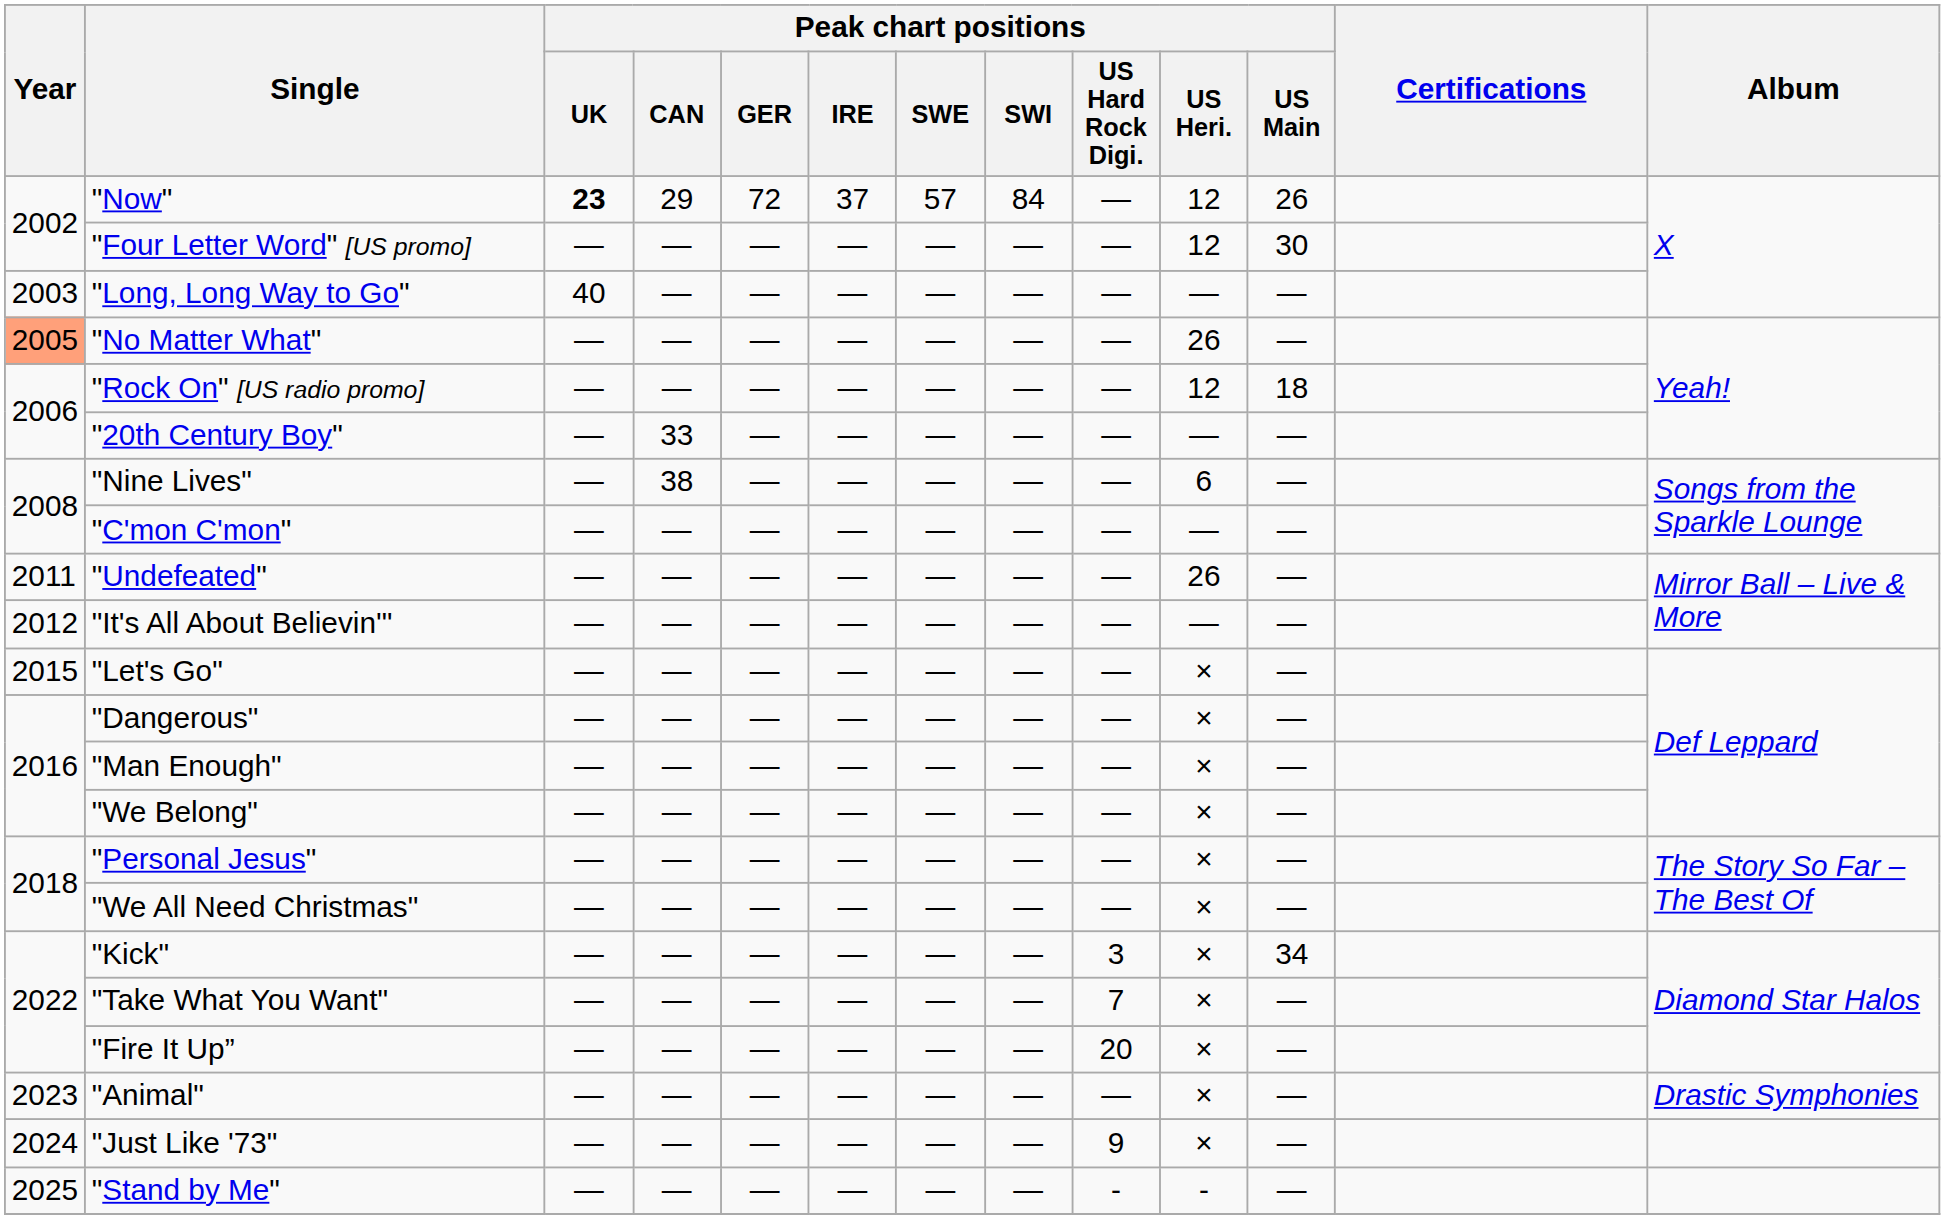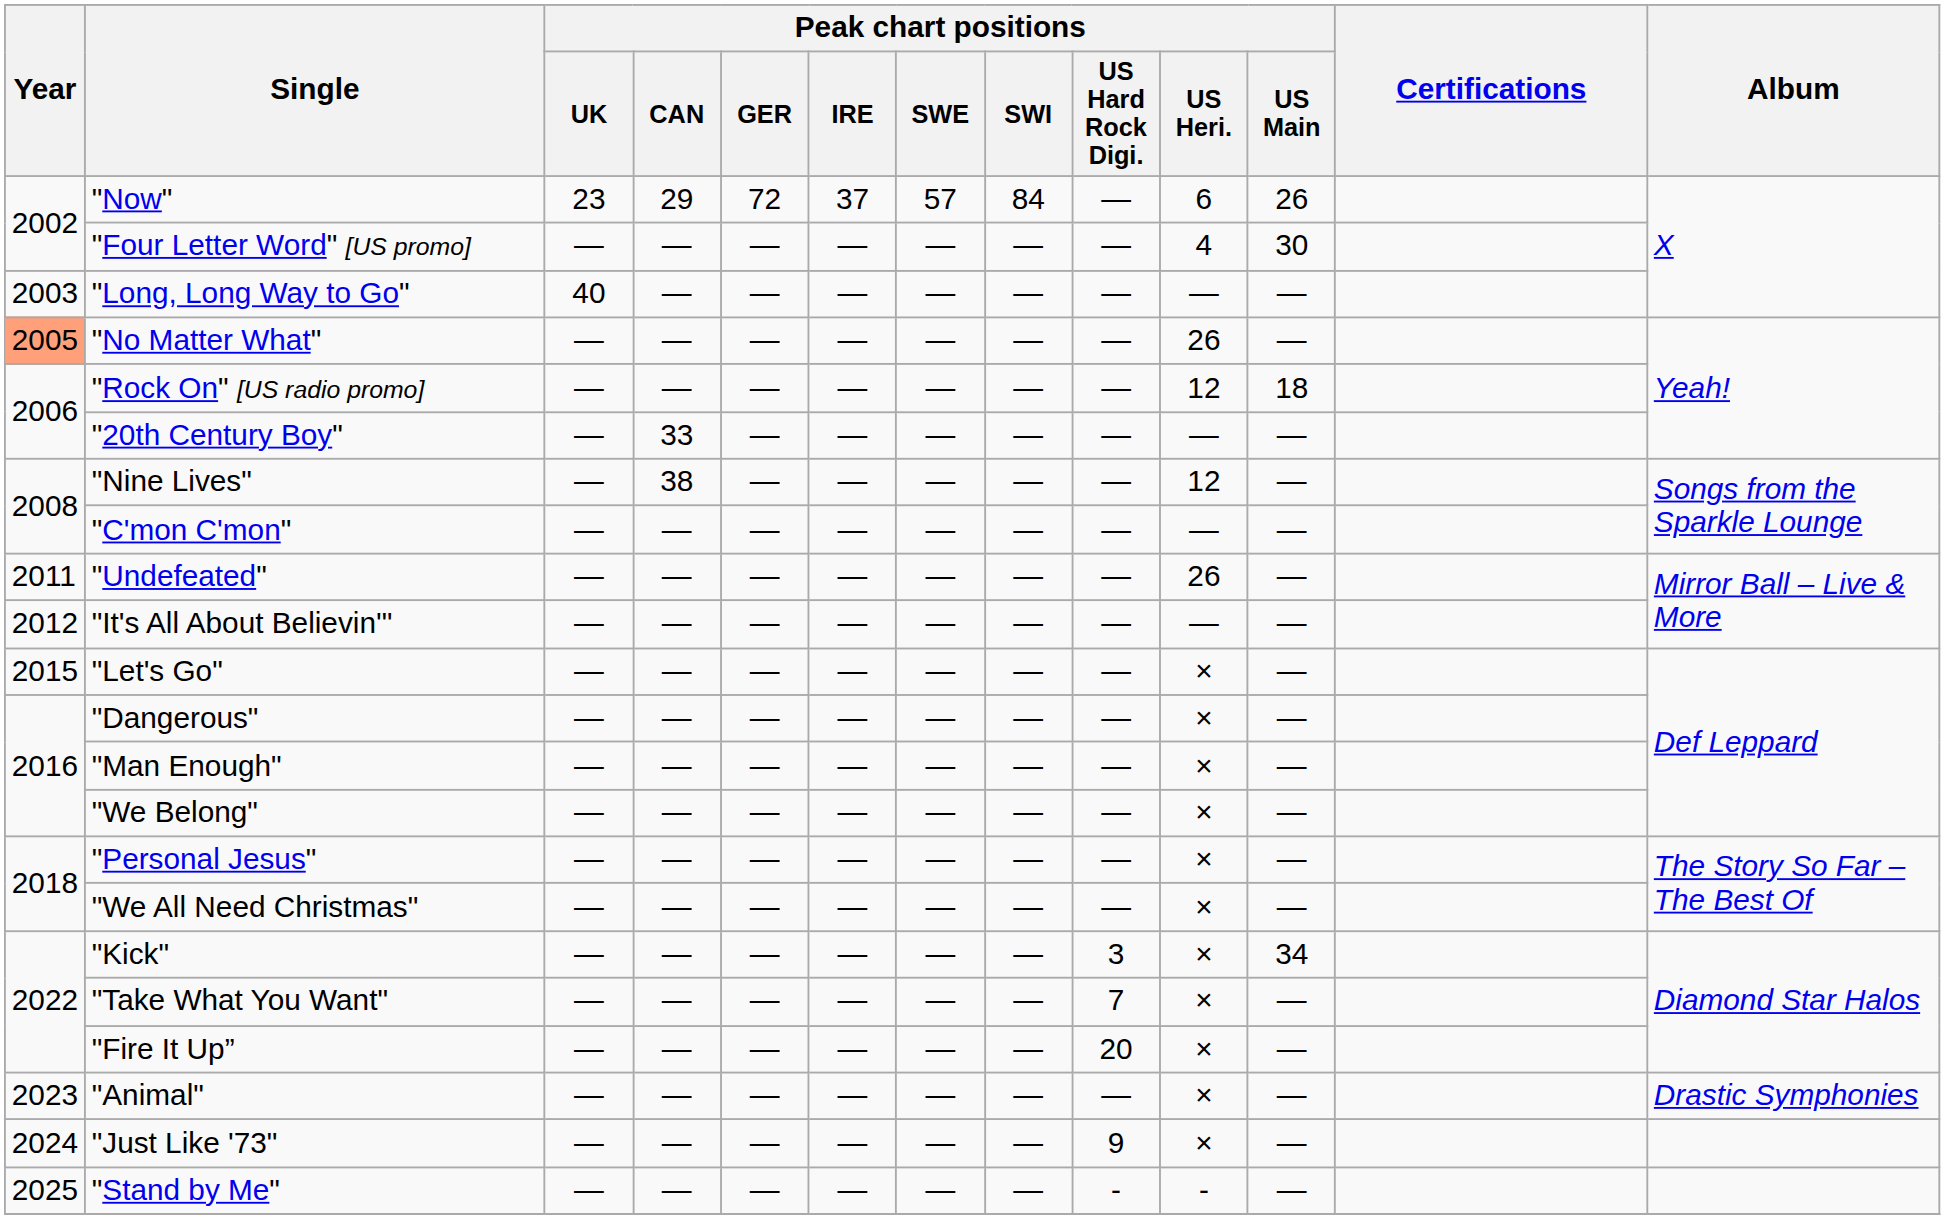"Now" | Peak chart positions / UK: bold -> normal
"Now" | Peak chart positions / US Heri.: 12 -> 6
"Four Letter Word" [US promo] | Peak chart positions / US Heri.: 12 -> 4
"Nine Lives" | Peak chart positions / US Heri.: 6 -> 12
